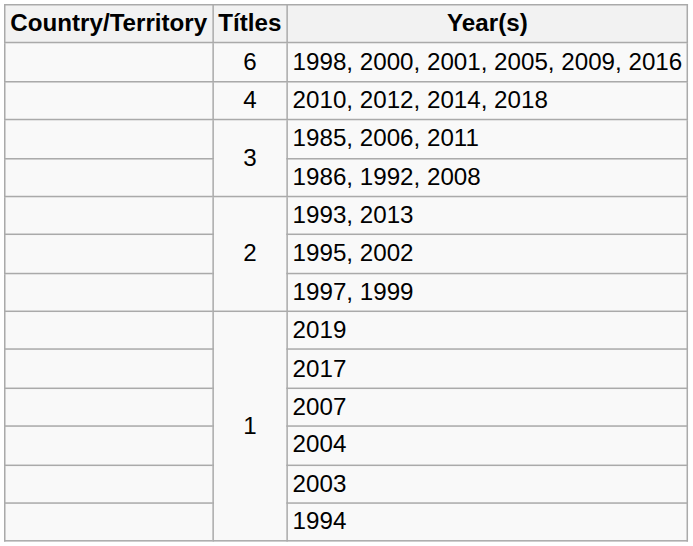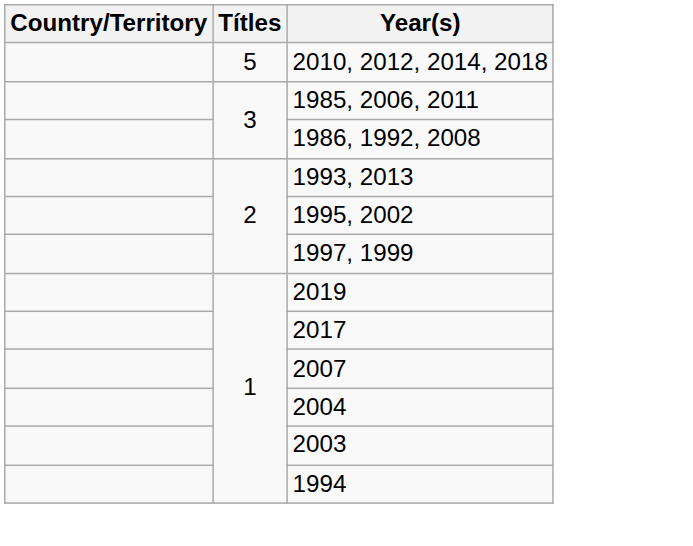- row: 6 | 1998, 2000, 2001, 2005, 2009, 2016
2010, 2012, 2014, 2018 | Títles: 4 -> 5
